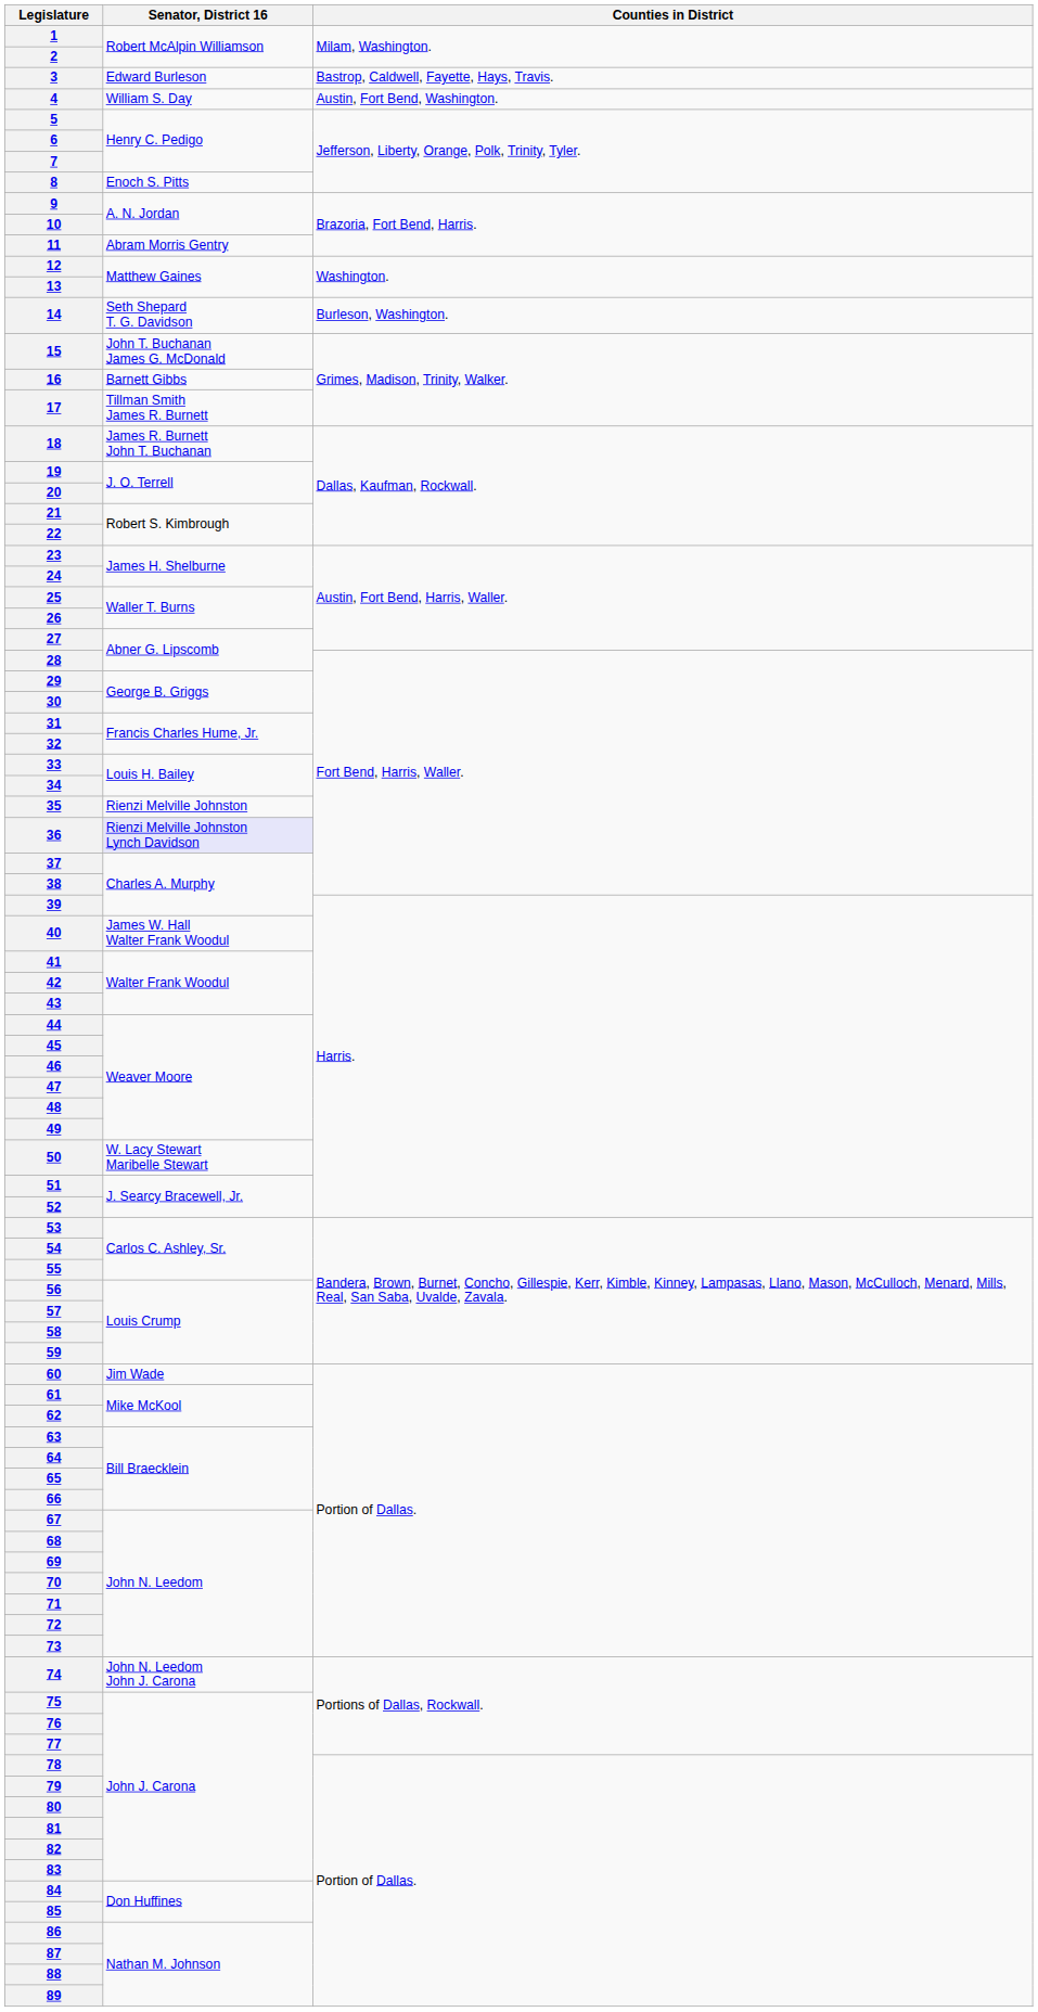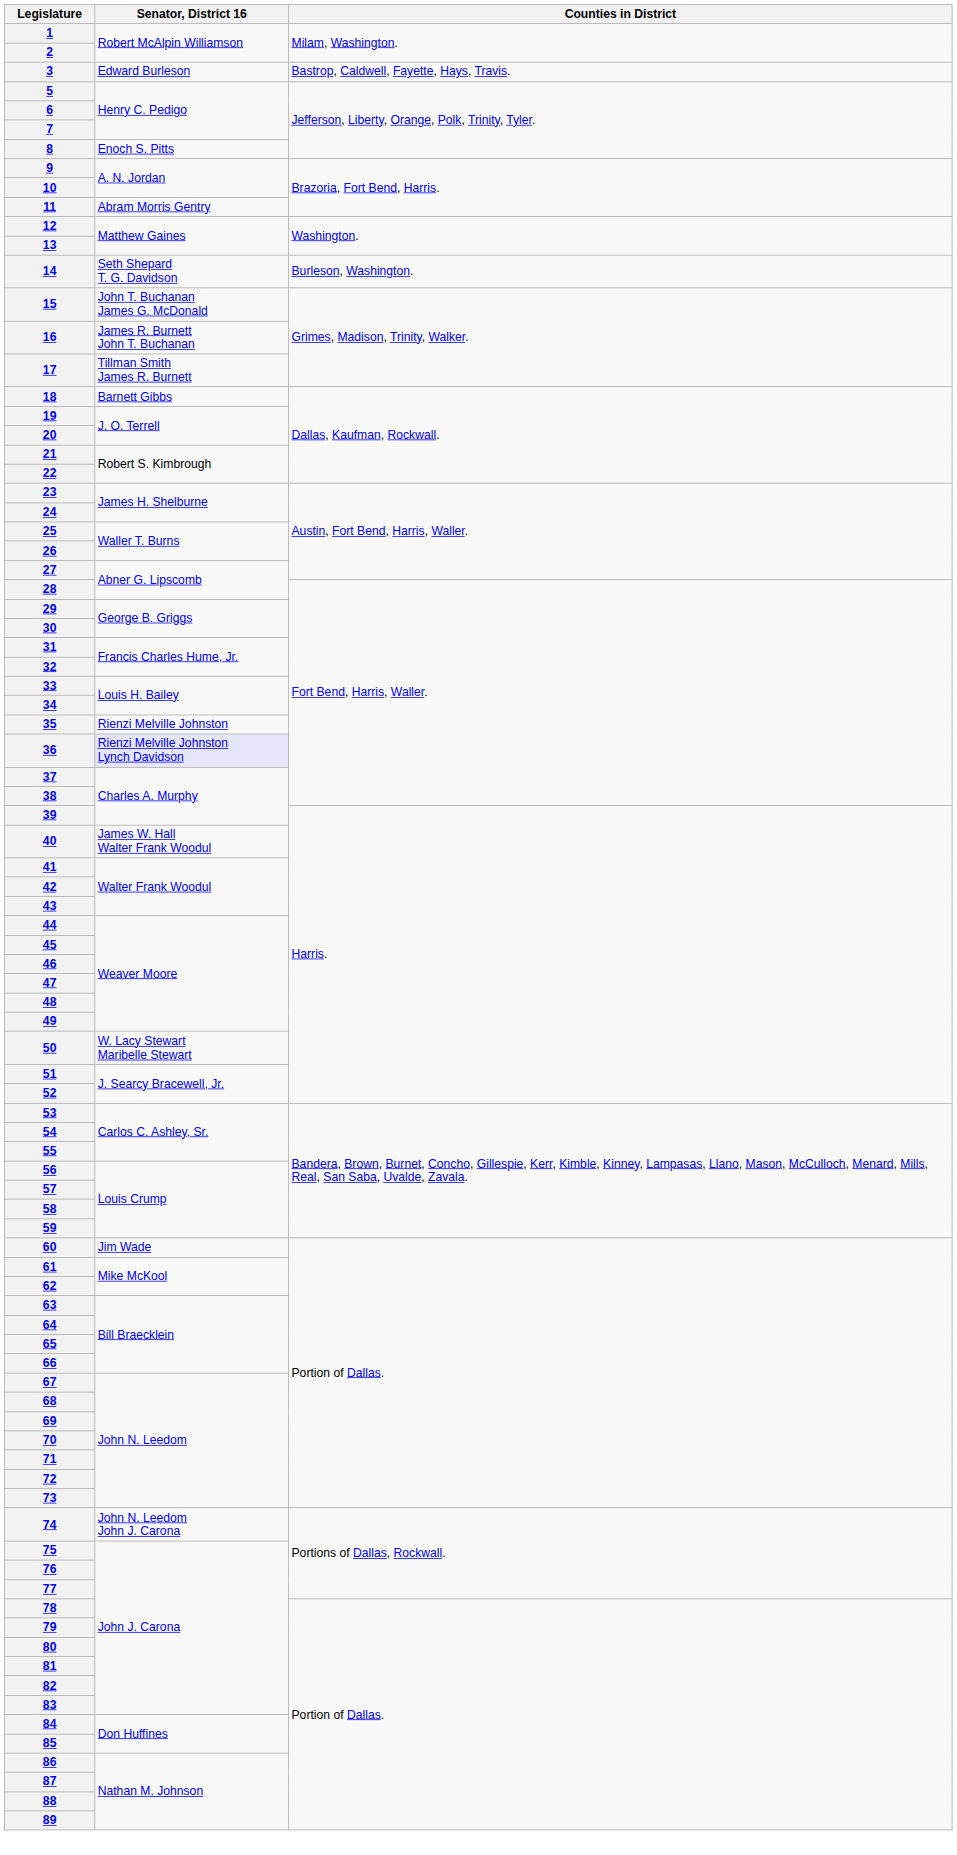- row: 4 | William S. Day | Austin, Fort Bend, Washington.
16 | Senator, District 16: Barnett Gibbs -> James R. Burnett John T. Buchanan
18 | Senator, District 16: James R. Burnett John T. Buchanan -> Barnett Gibbs
